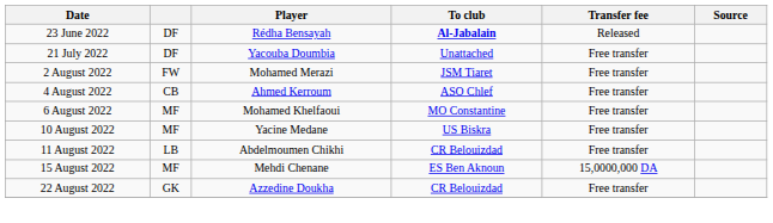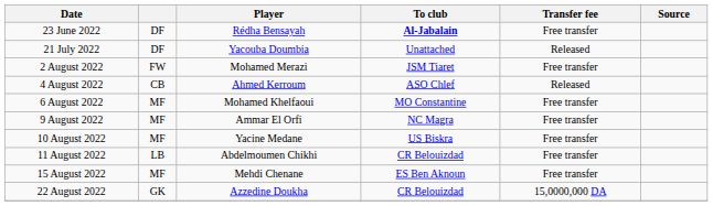23 June 2022 | Transfer fee: Released -> Free transfer
21 July 2022 | Transfer fee: Free transfer -> Released
4 August 2022 | Transfer fee: Free transfer -> Released
+ row: 9 August 2022 | MF | Ammar El Orfi | NC Magra | Free transfer
15 August 2022 | Transfer fee: 15,0000,000 DA -> Free transfer
22 August 2022 | Transfer fee: Free transfer -> 15,0000,000 DA
